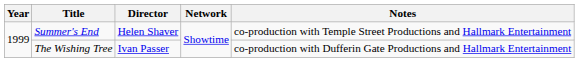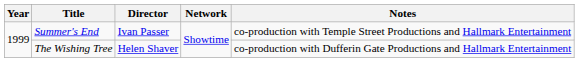Summer's End | Director: Helen Shaver -> Ivan Passer
The Wishing Tree | Director: Ivan Passer -> Helen Shaver
